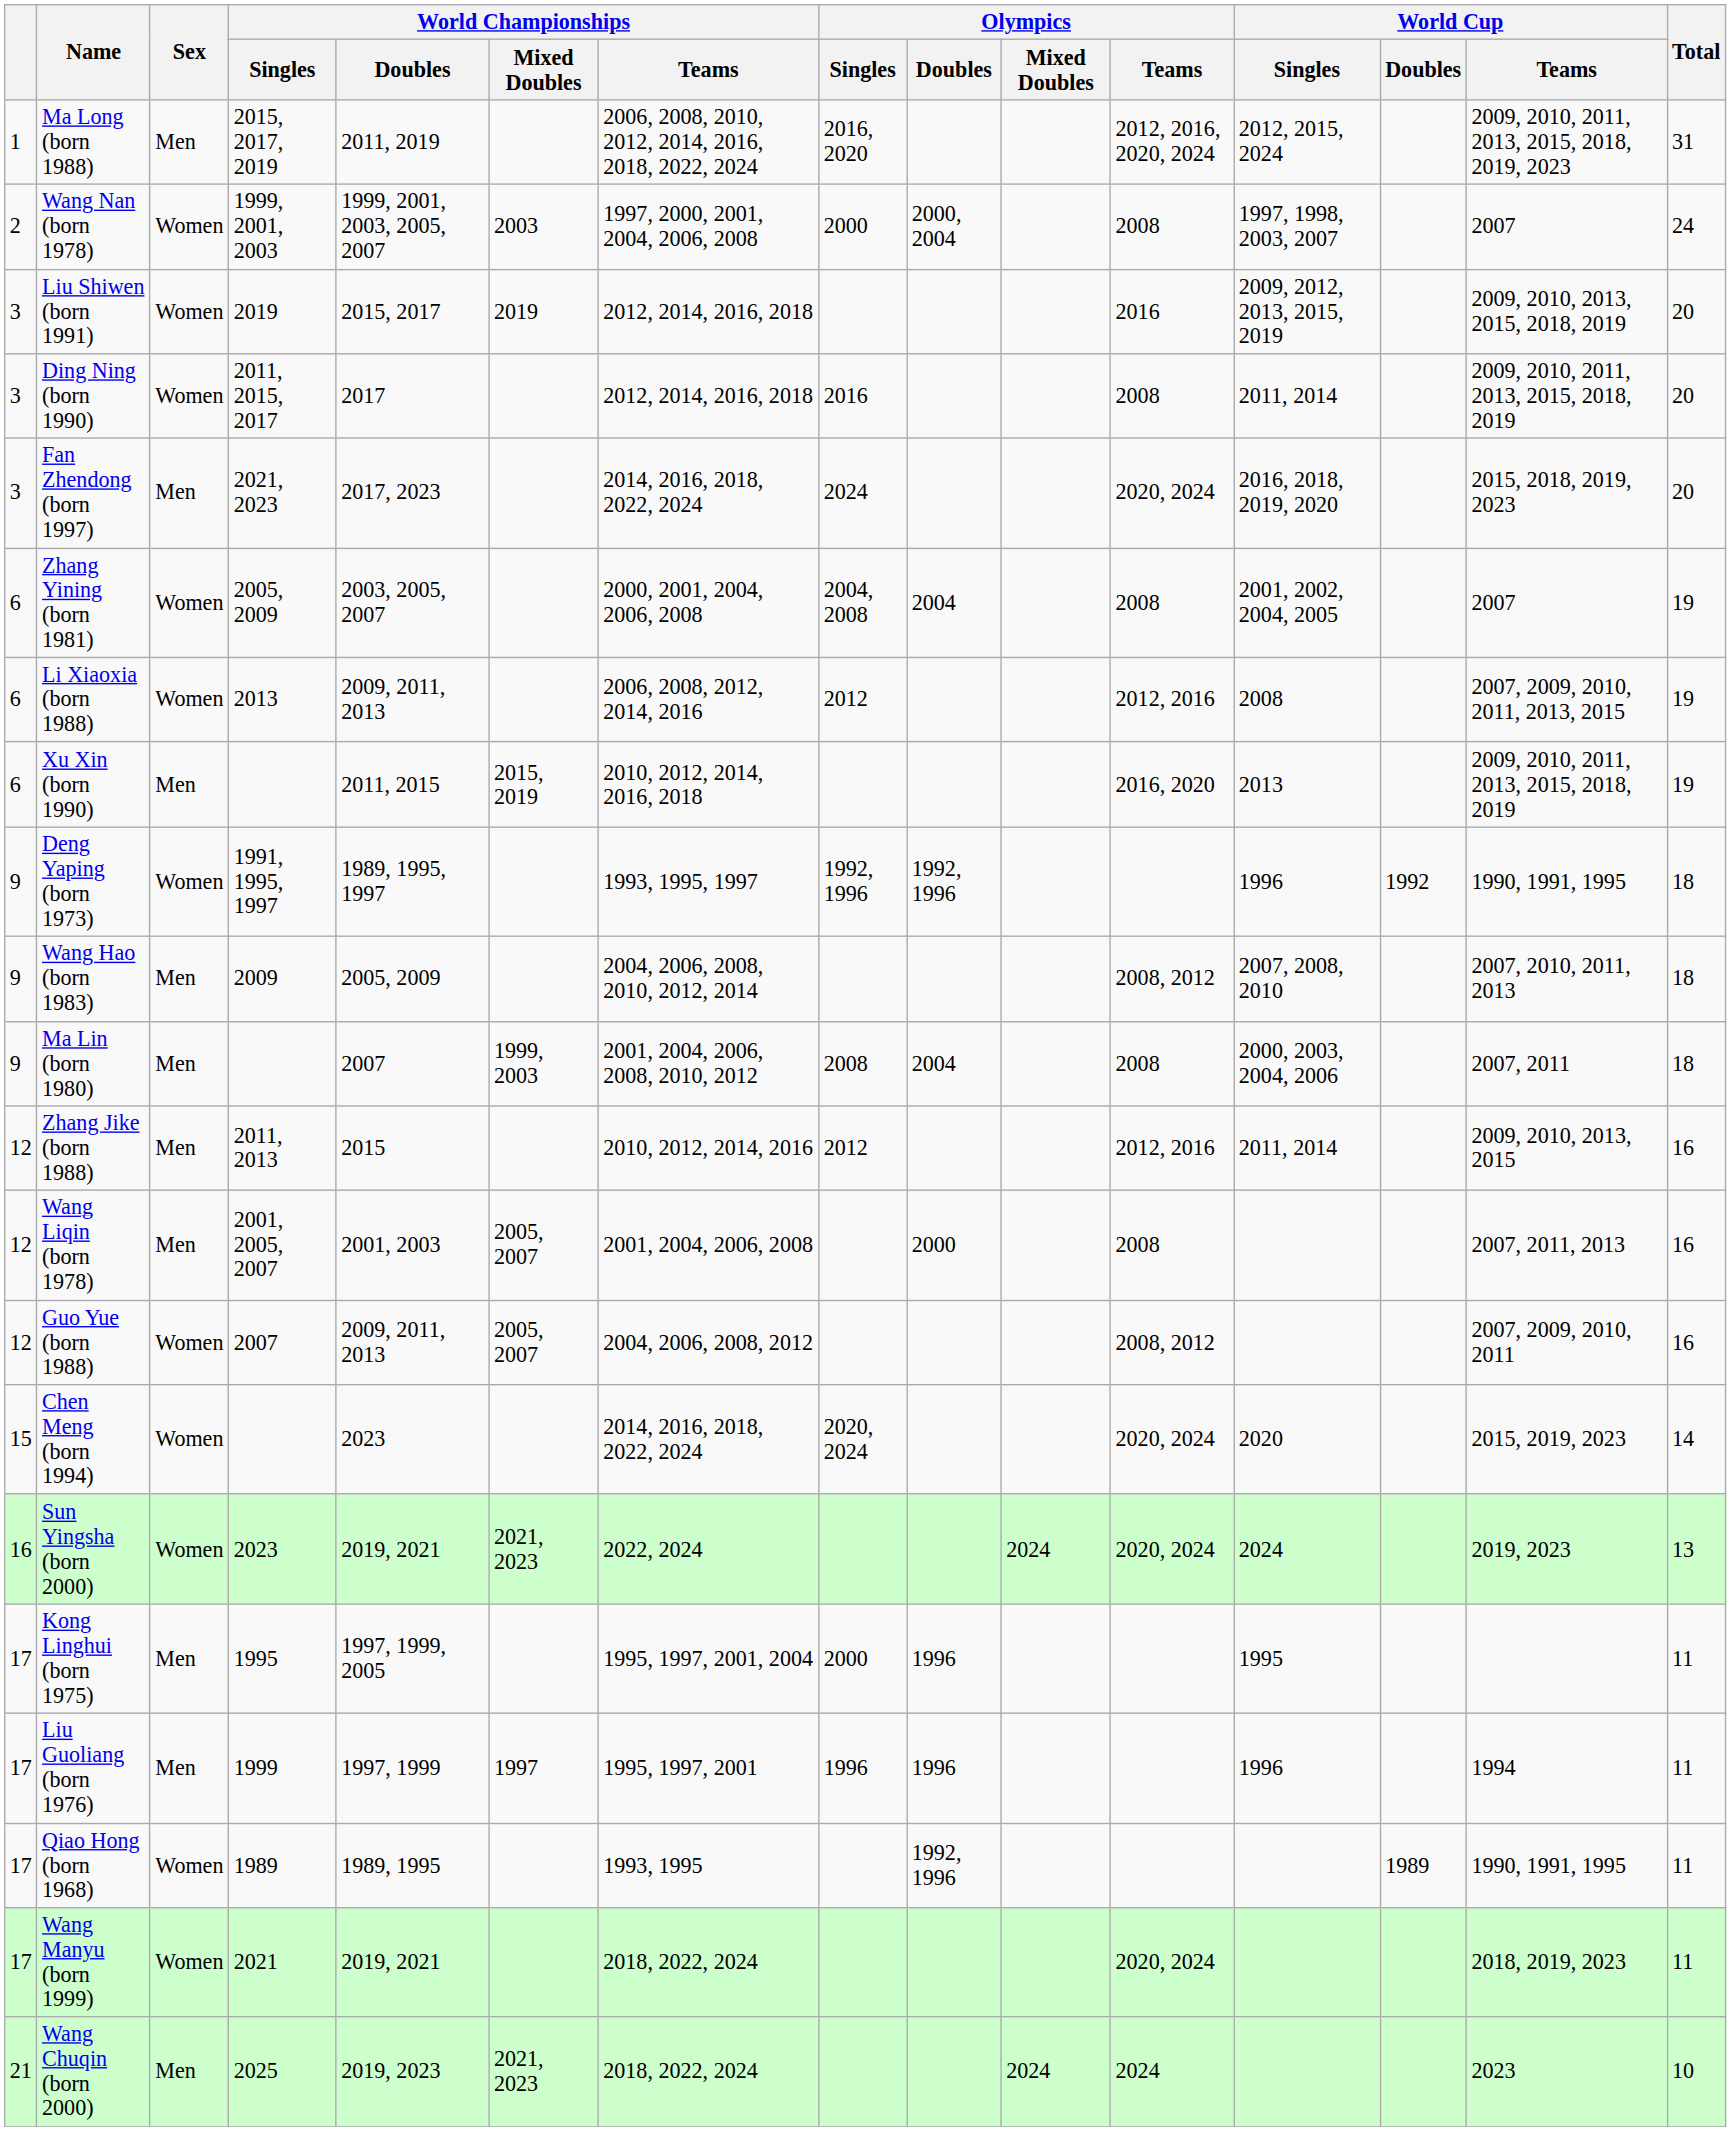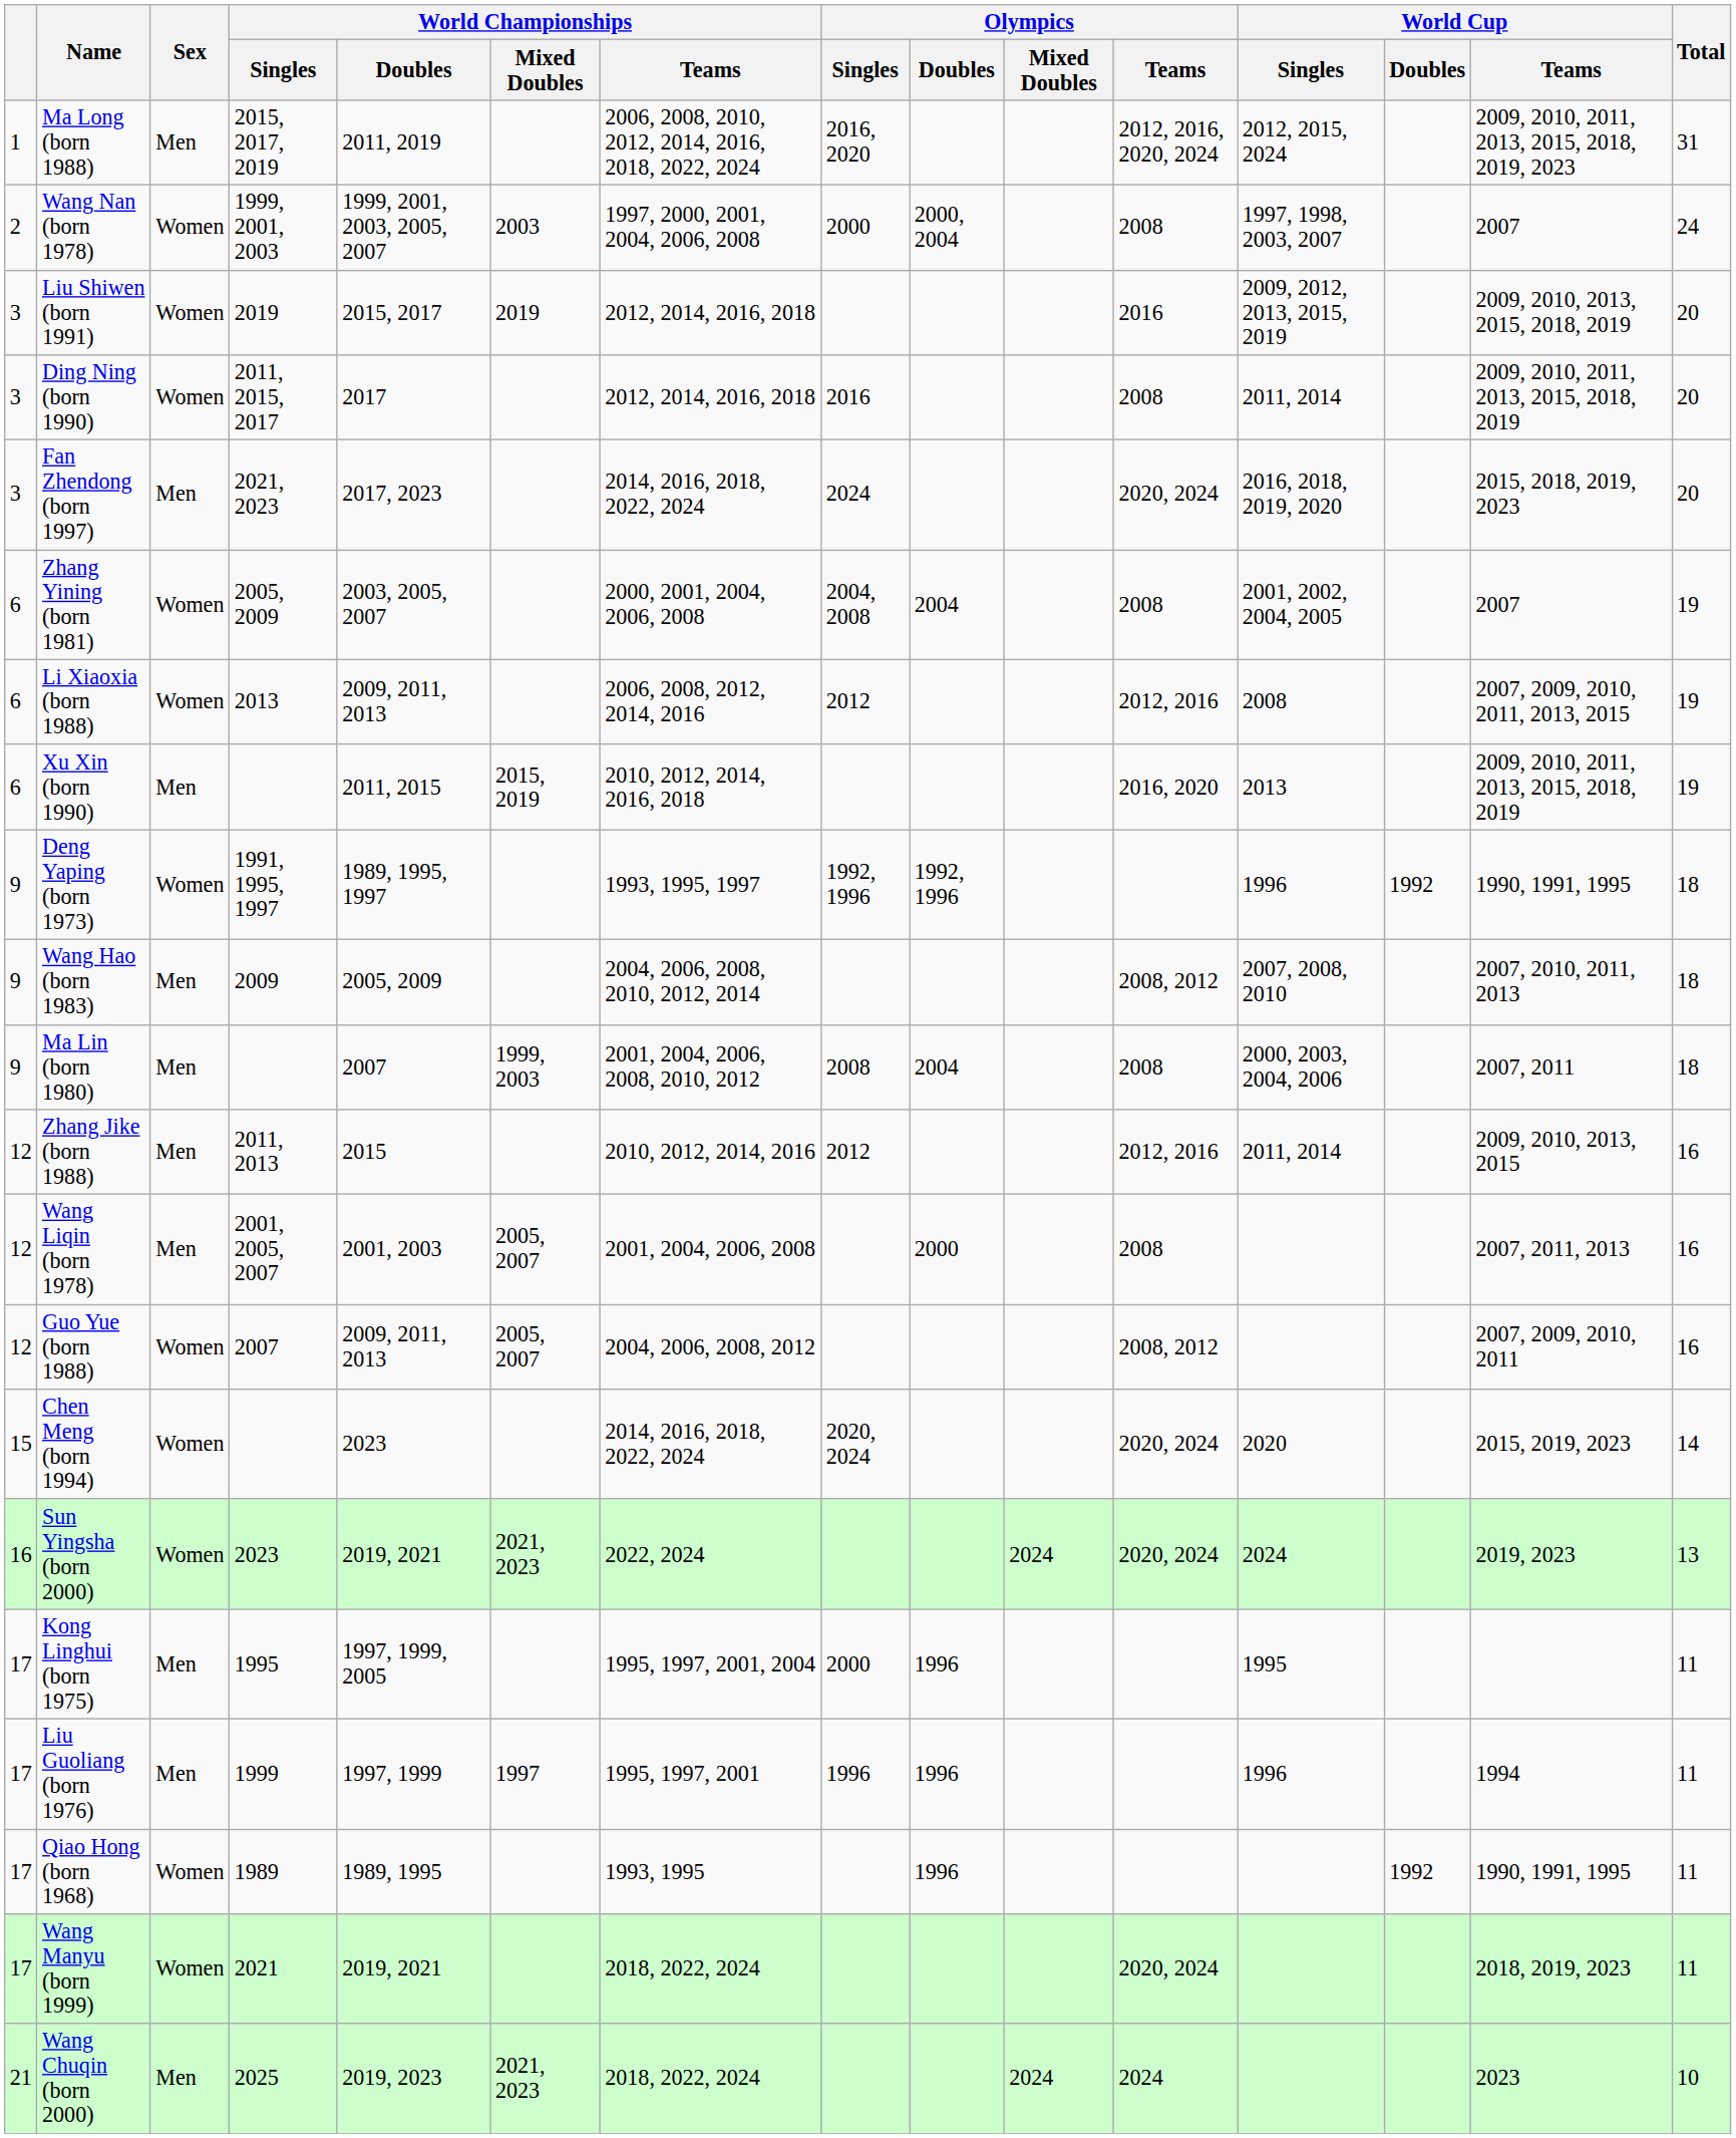Qiao Hong (born 1968) | Olympics / Doubles: 1992, 1996 -> 1996
Qiao Hong (born 1968) | World Cup / Doubles: 1989 -> 1992
